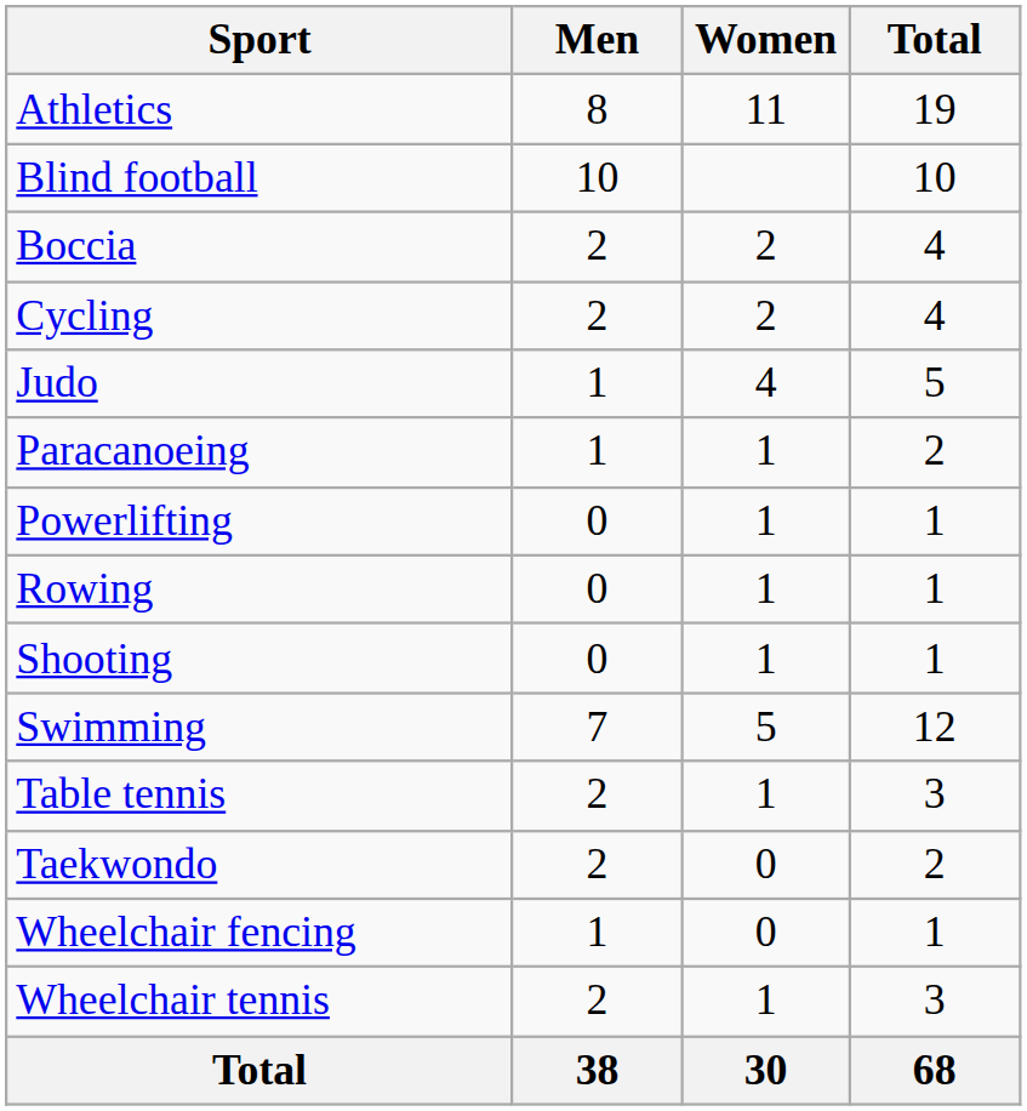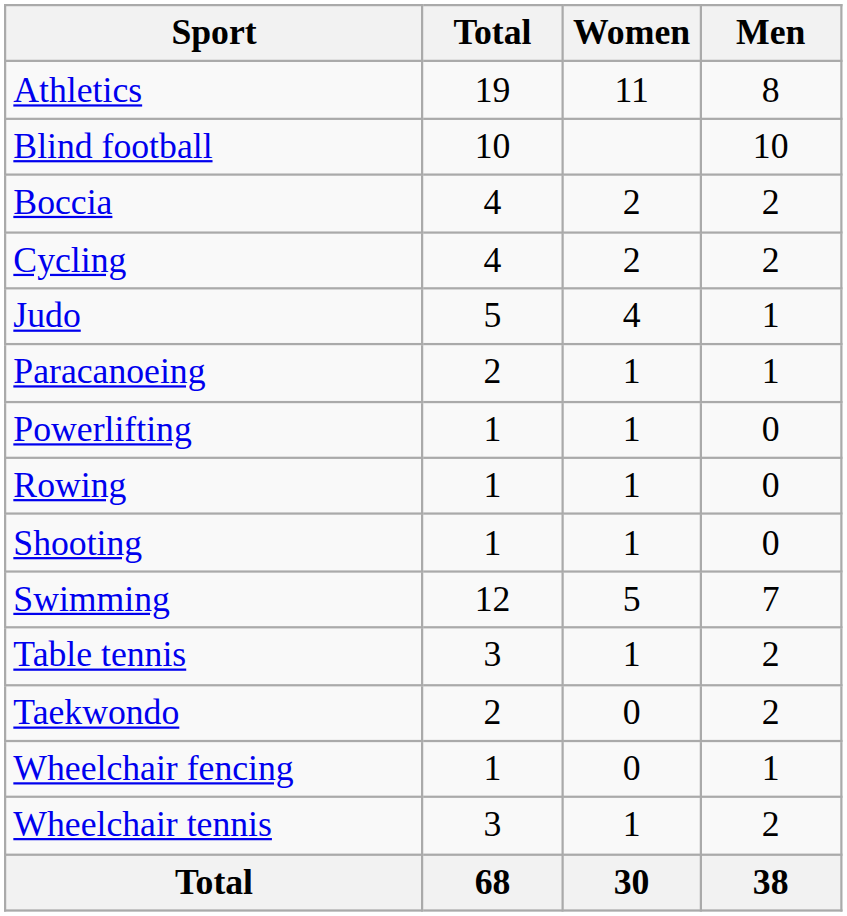columns swapped: Men <-> Total
